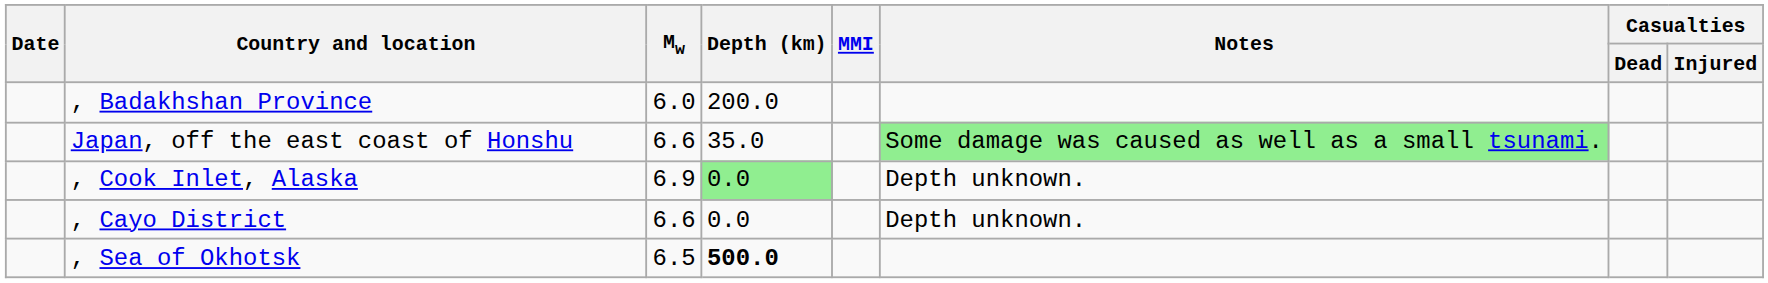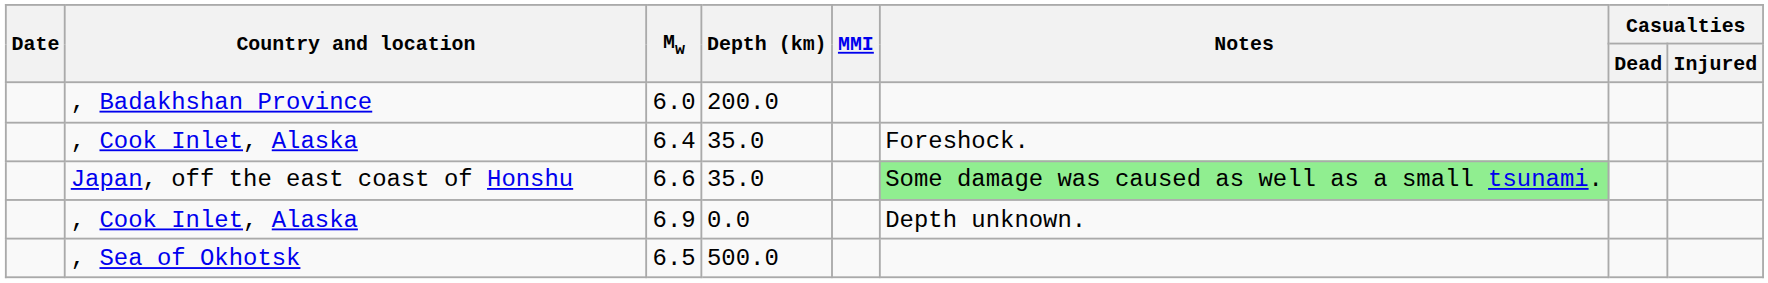+ row: , Cook Inlet, Alaska | 6.4 | 35.0 | Foreshock.
, Cook Inlet, Alaska / 6.9 | Depth (km): lightgreen background -> no background
- row: , Cayo District | 6.6 | 0.0 | Depth unknown.
, Sea of Okhotsk | Depth (km): bold -> normal
